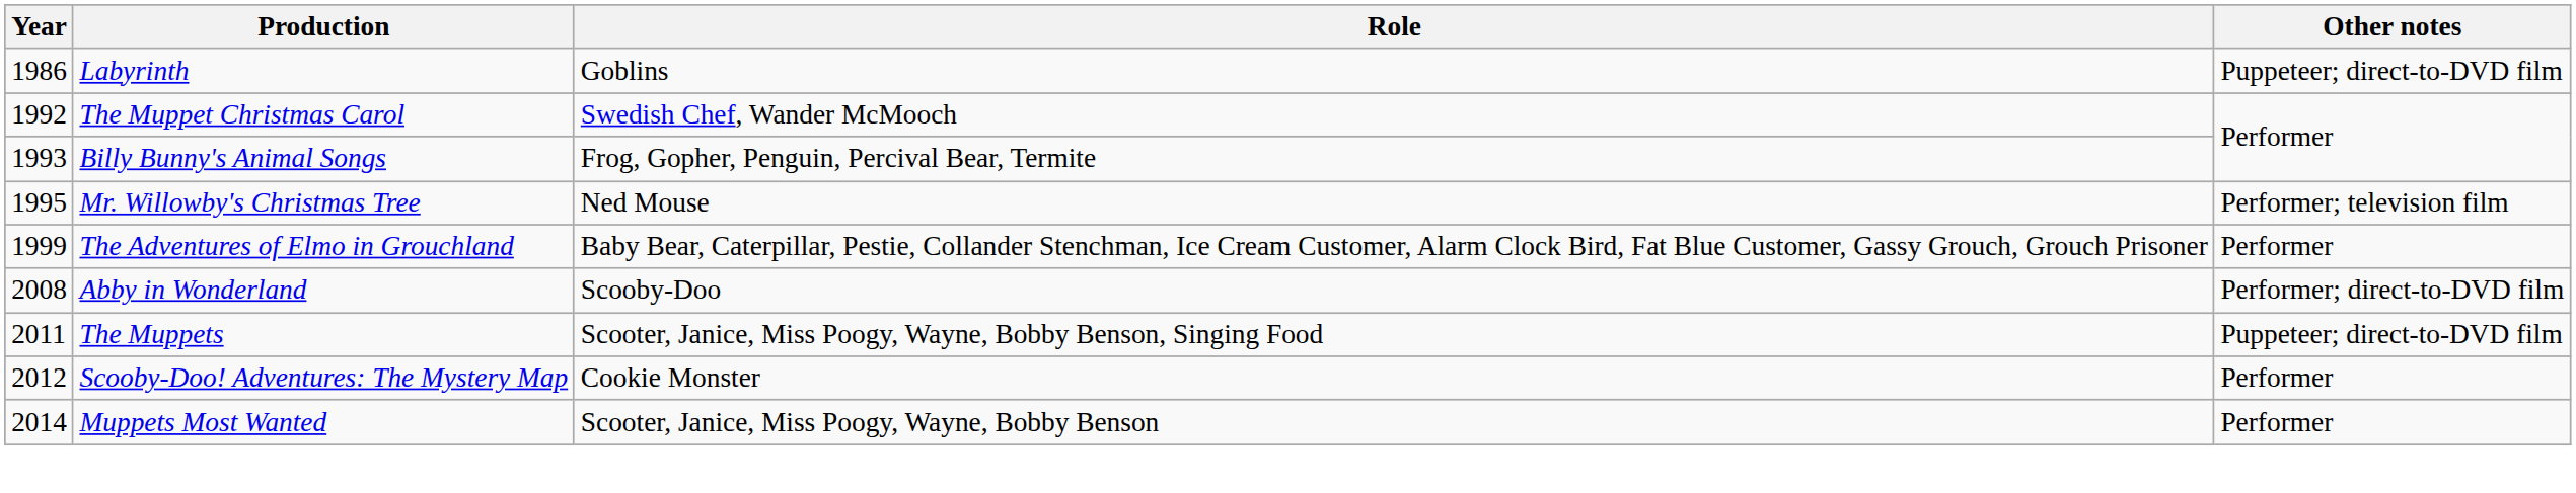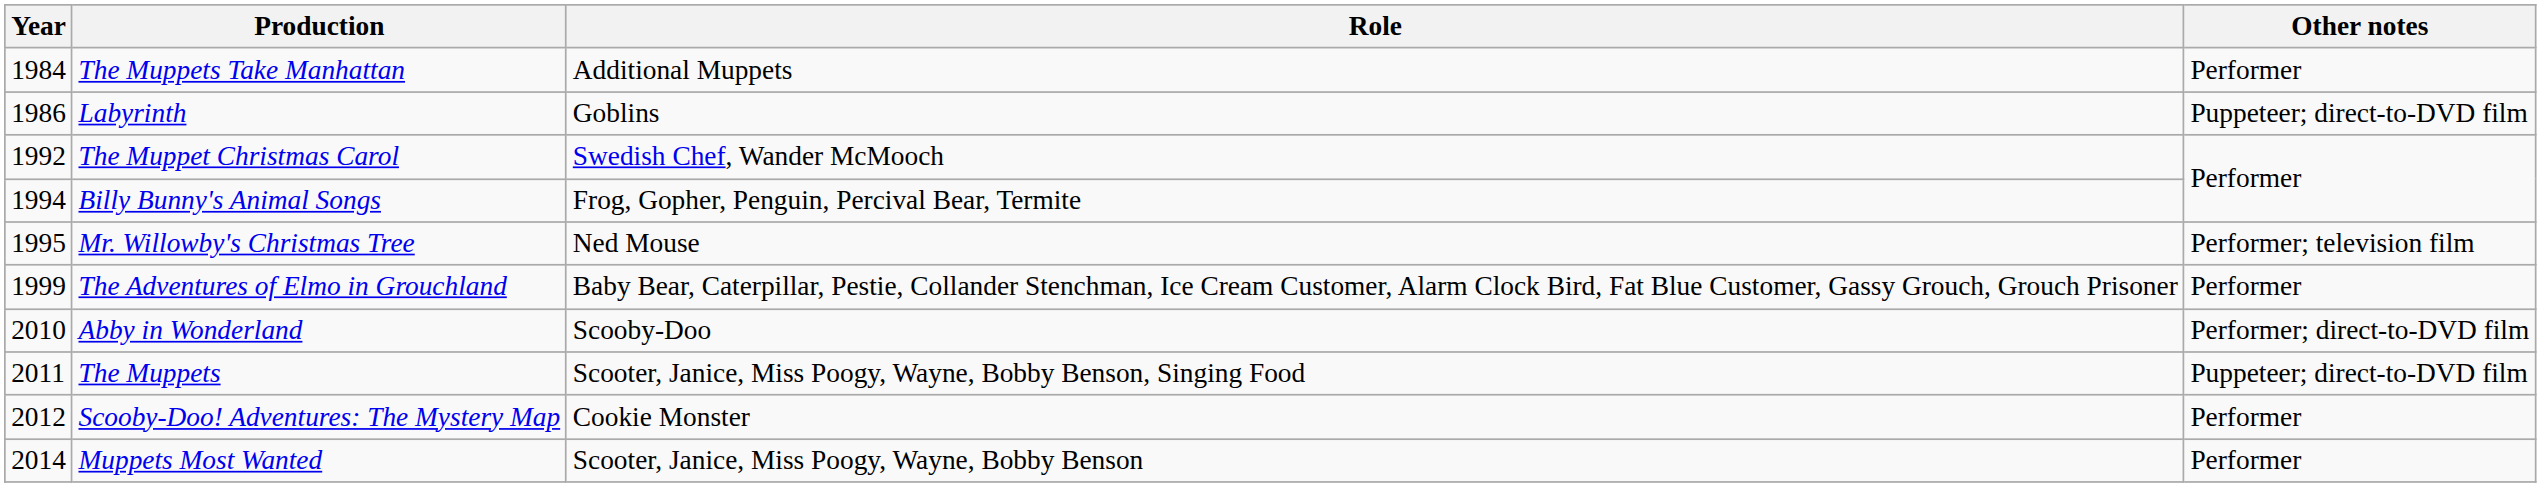+ row: 1984 | The Muppets Take Manhattan | Additional Muppets | Performer
Billy Bunny's Animal Songs | Year: 1993 -> 1994
Abby in Wonderland | Year: 2008 -> 2010
